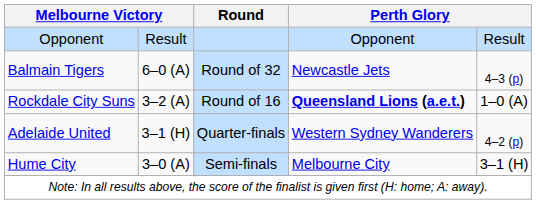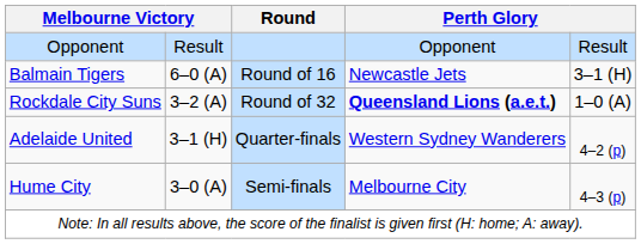Balmain Tigers | Round: Round of 32 -> Round of 16
Balmain Tigers | column 5: 4–3 (p) -> 3–1 (H)
Rockdale City Suns | Round: Round of 16 -> Round of 32
Hume City | column 5: 3–1 (H) -> 4–3 (p)
